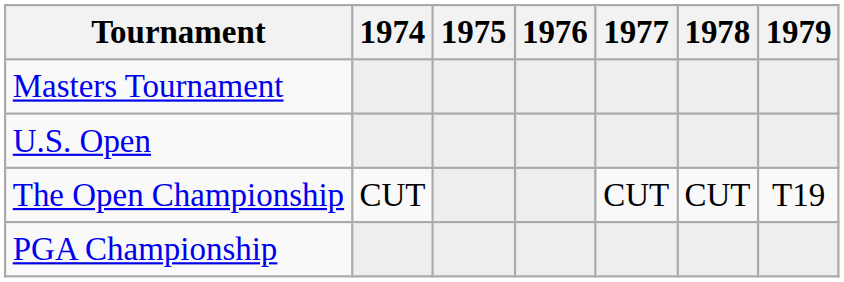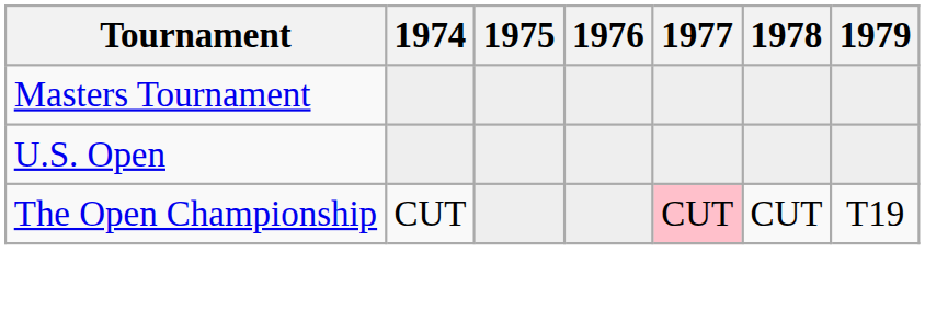The Open Championship | 1977: no background -> pink background
- row: PGA Championship
